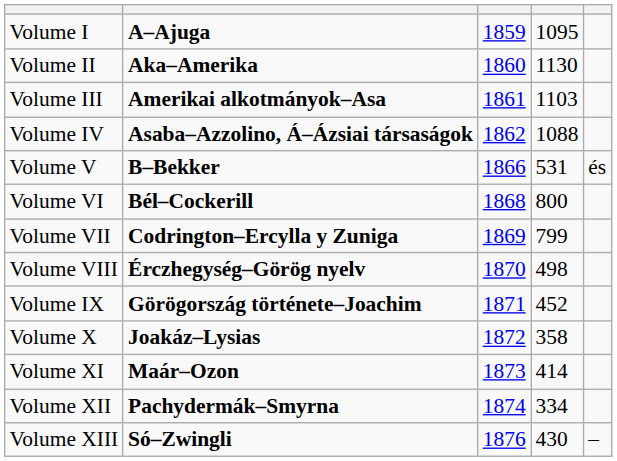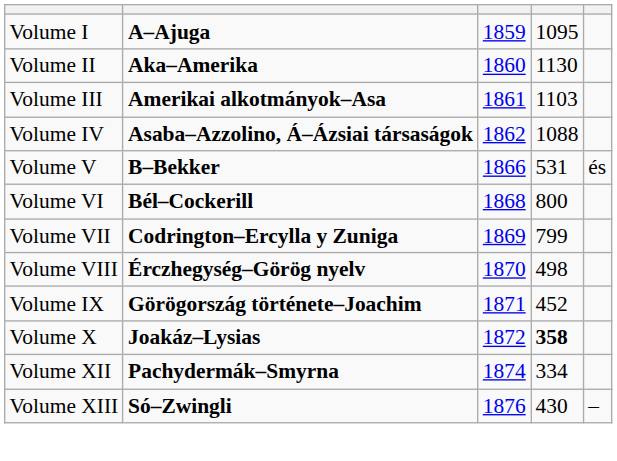Volume X | column 4: normal -> bold
- row: Volume XI | Maár–Ozon | 1873 | 414
